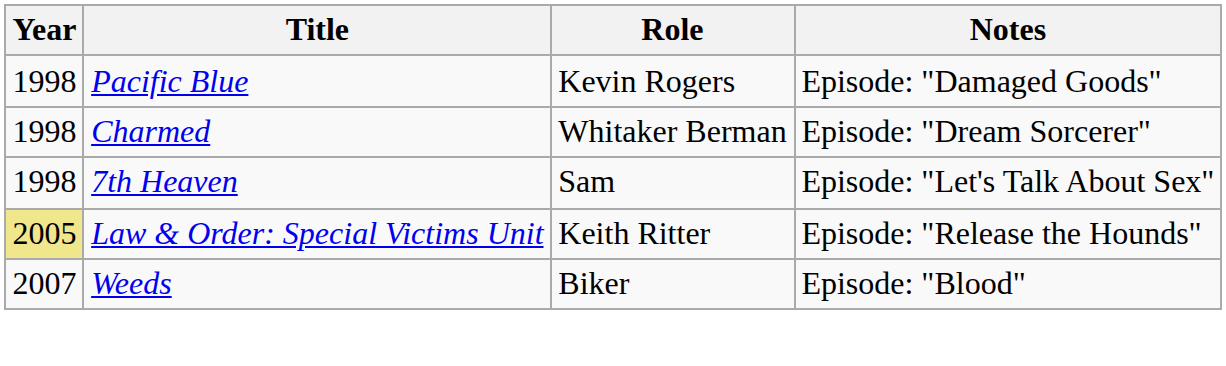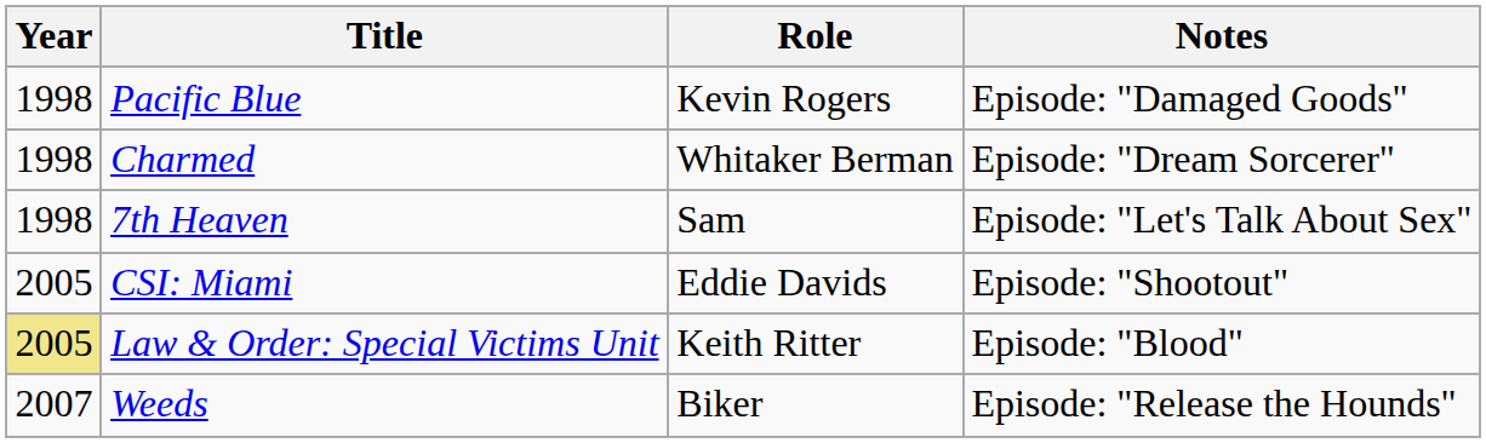+ row: 2005 | CSI: Miami | Eddie Davids | Episode: "Shootout"
Law & Order: Special Victims Unit | Notes: Episode: "Release the Hounds" -> Episode: "Blood"
Weeds | Notes: Episode: "Blood" -> Episode: "Release the Hounds"
